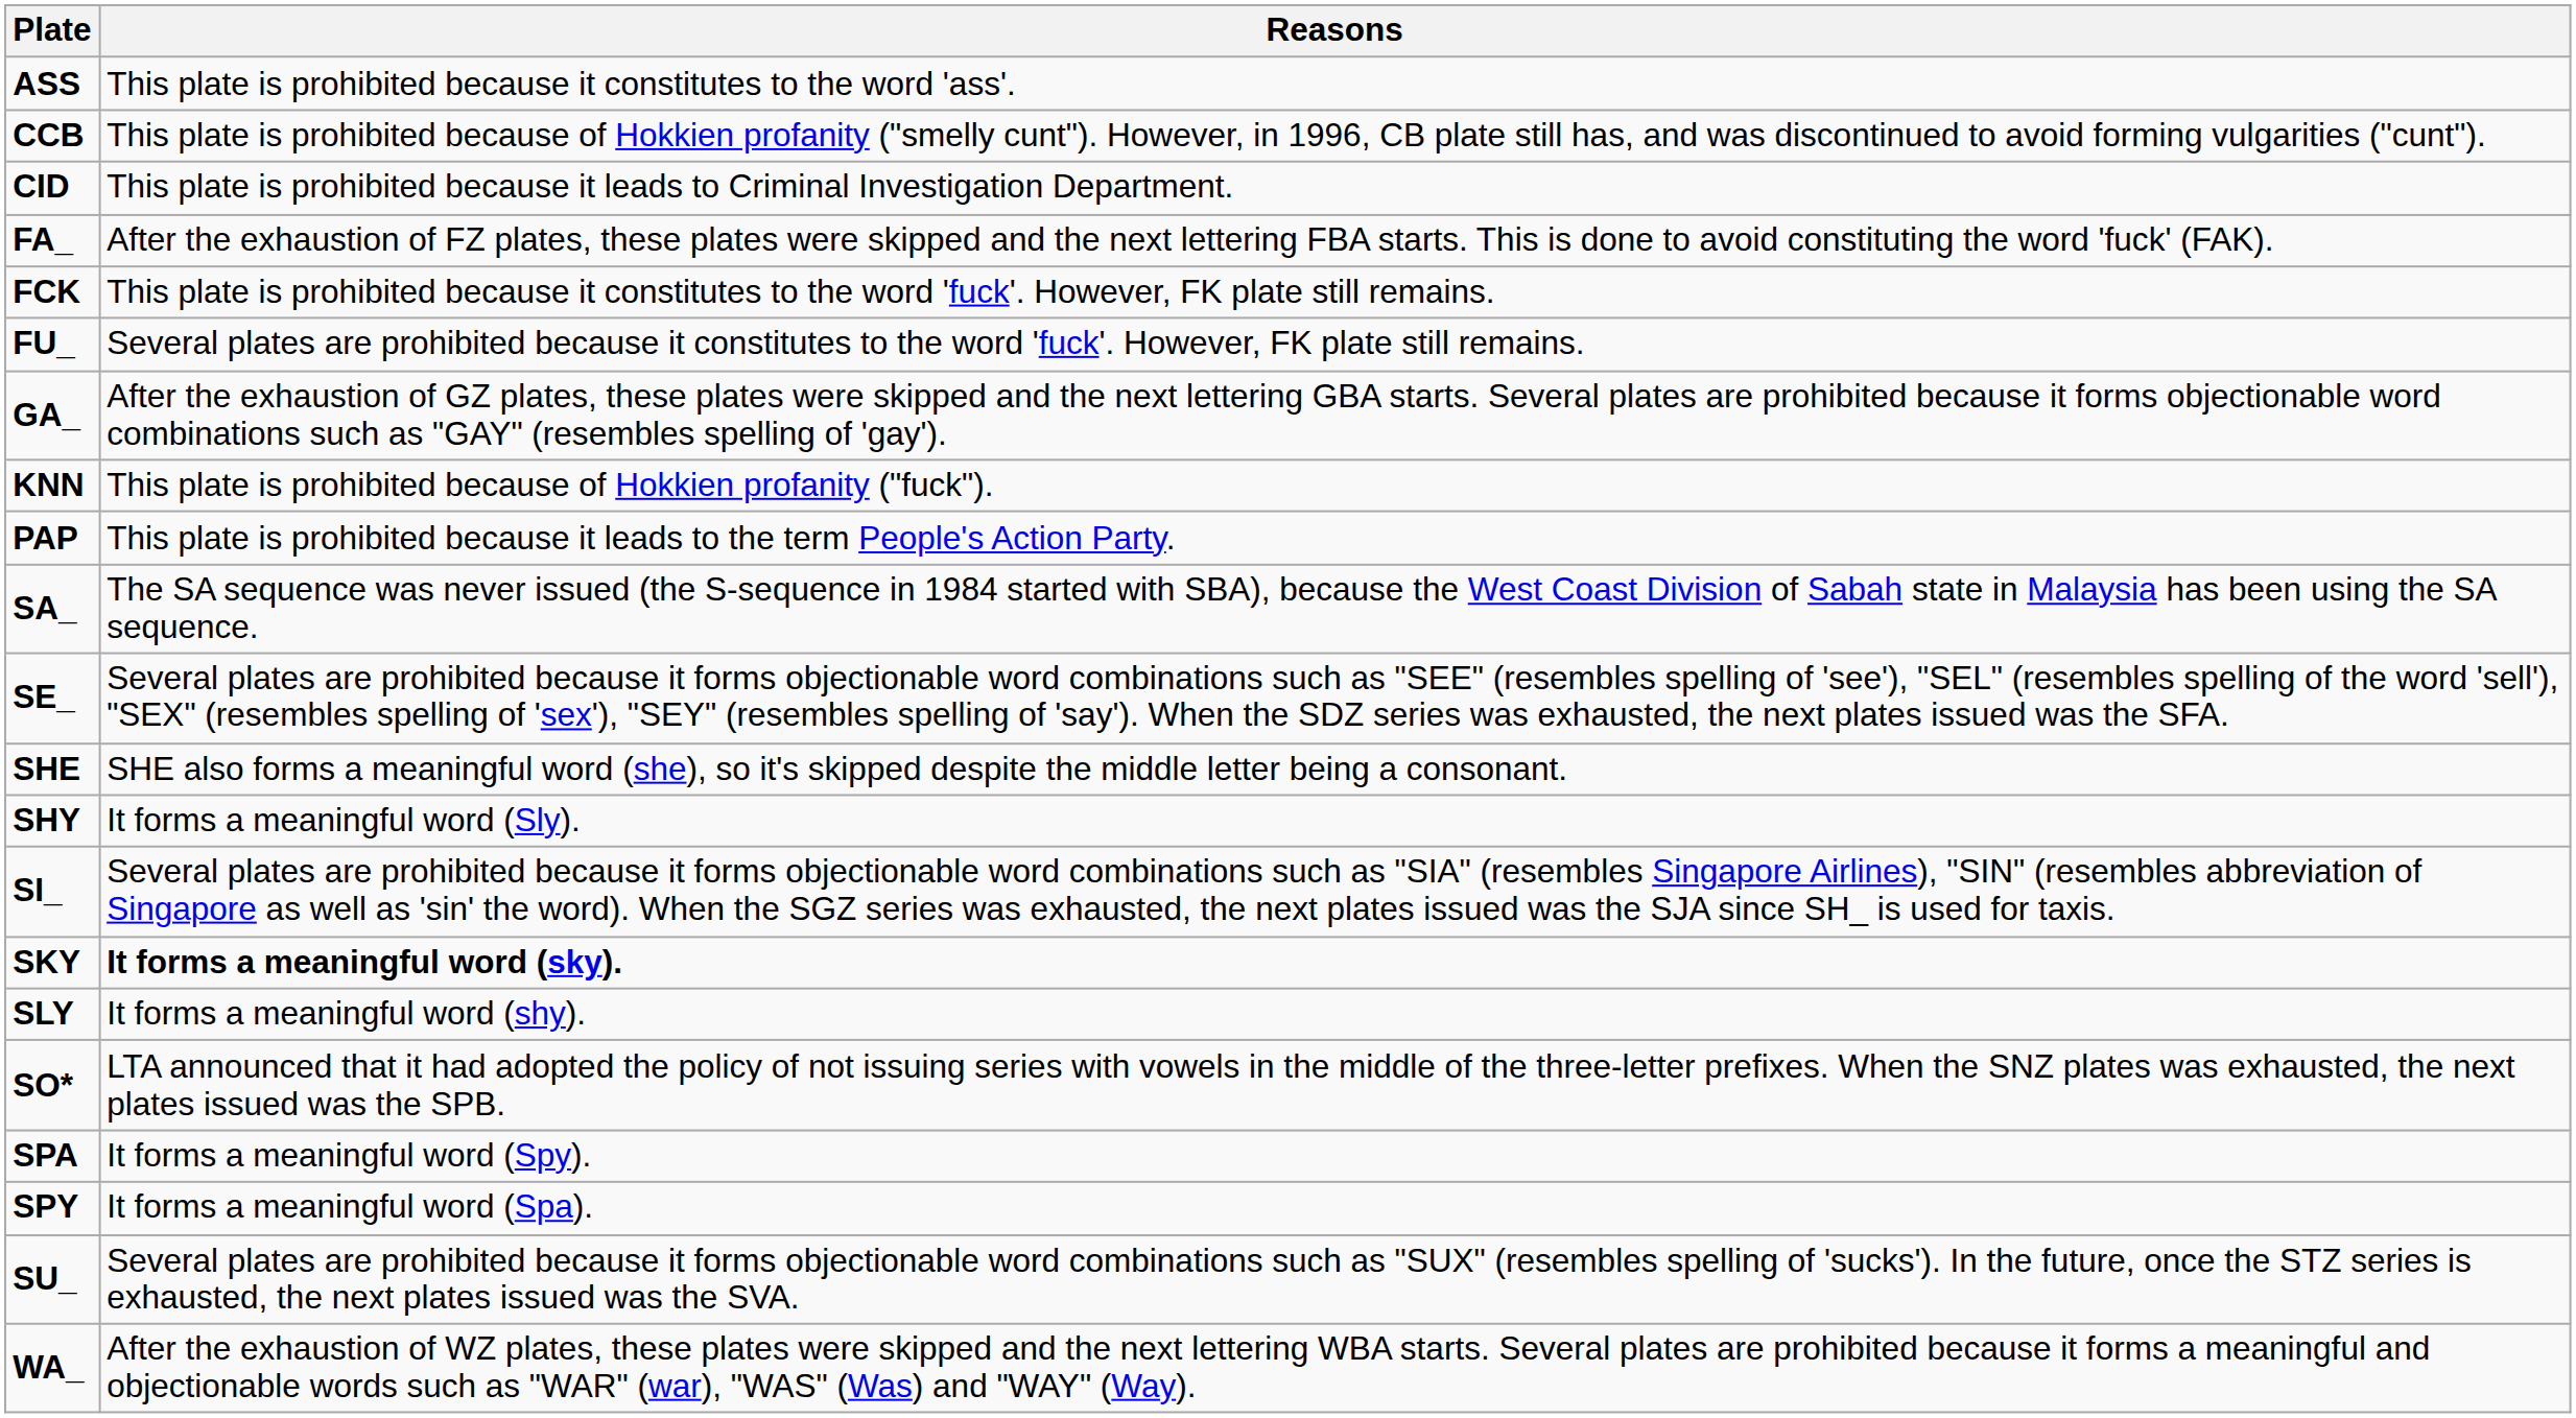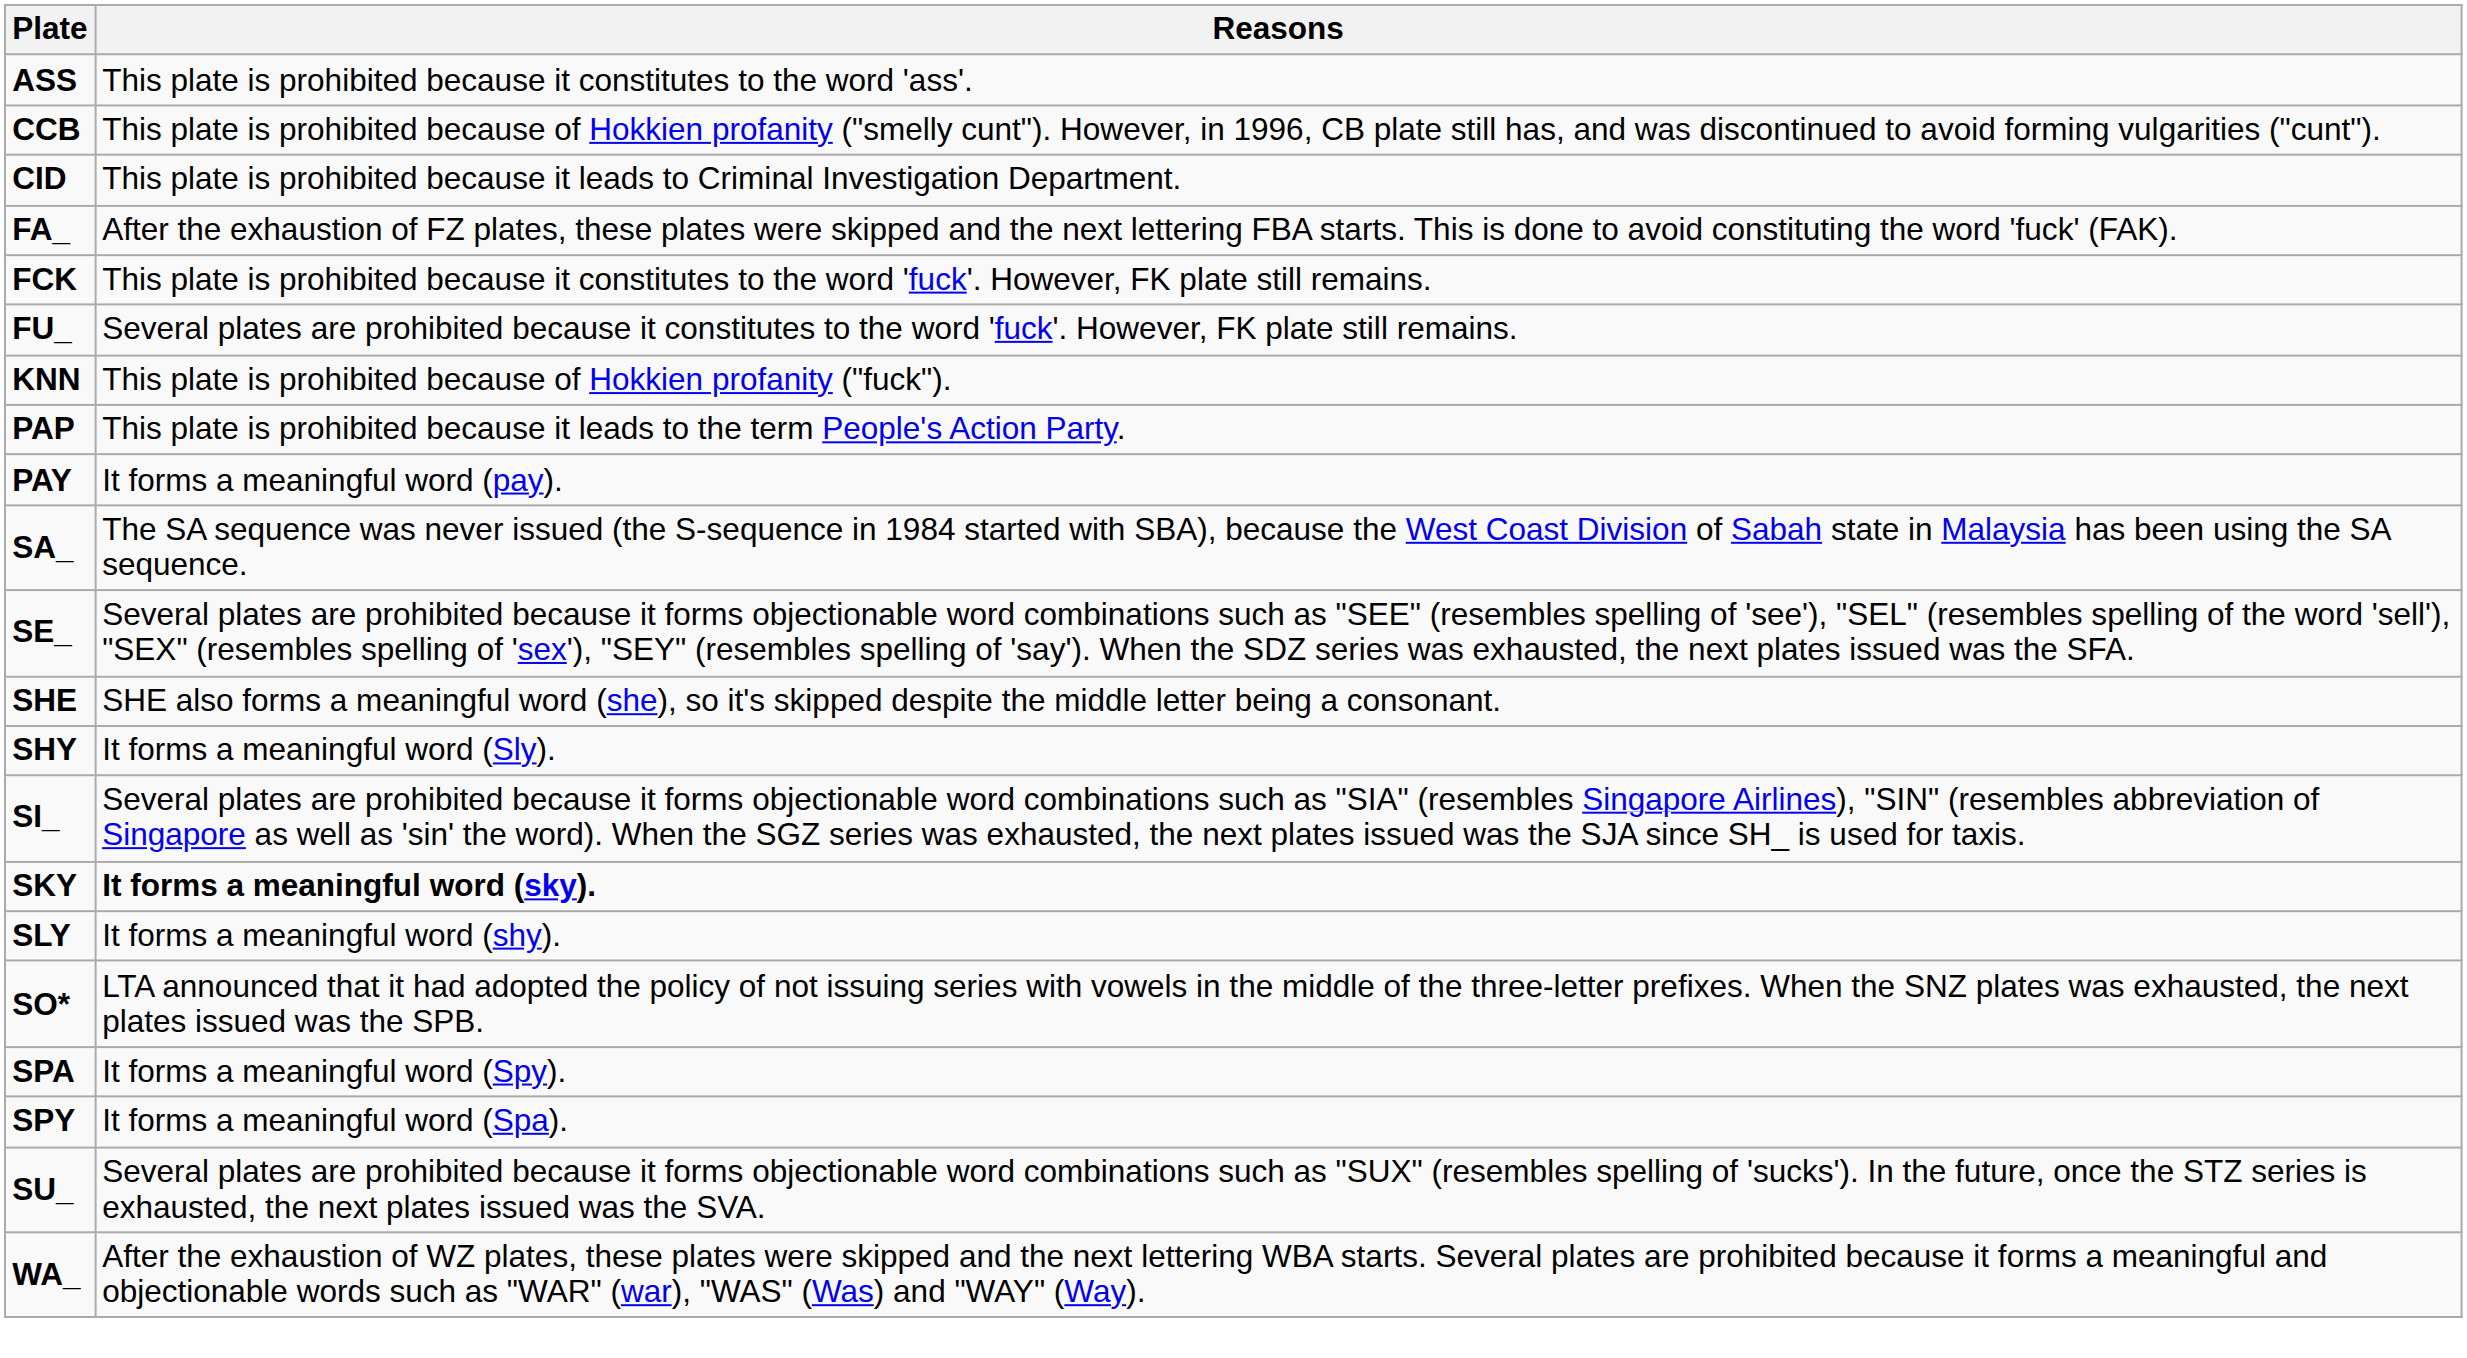- row: GA_ | After the exhaustion of GZ plates, these plates were skipped and the next lettering GBA starts. Several plates are prohibited because it forms objectionable word combinations such as "GAY" (resembles spelling of 'gay').
+ row: PAY | It forms a meaningful word (pay).
